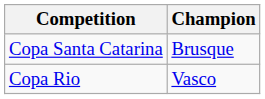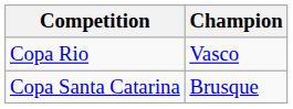rows swapped: Copa Rio <-> Copa Santa Catarina
